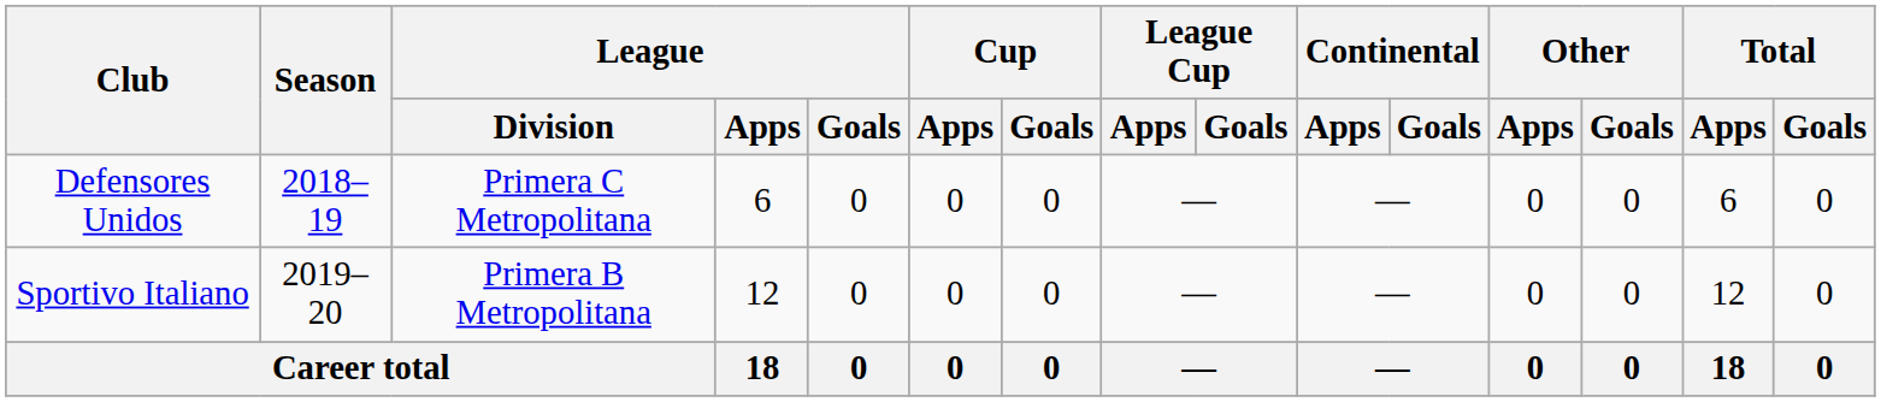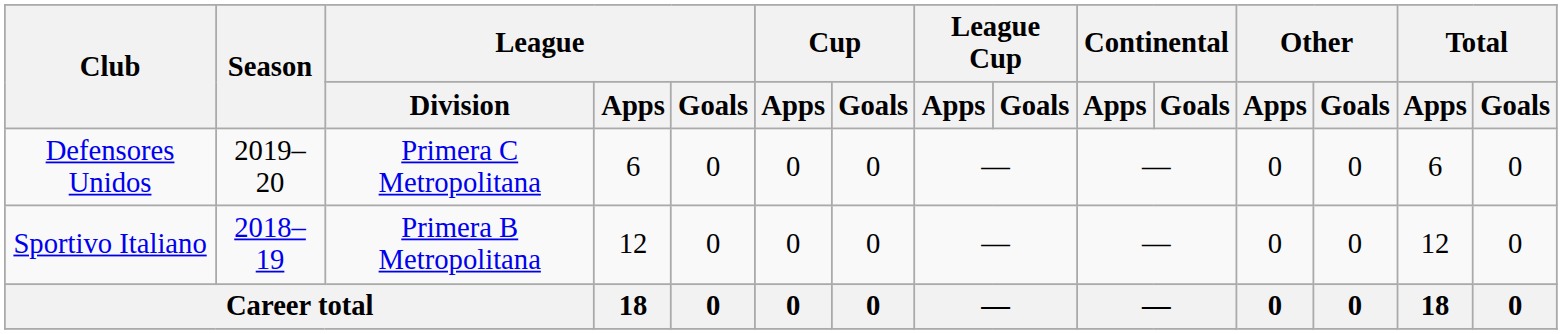Defensores Unidos | Season: 2018–19 -> 2019–20
Sportivo Italiano | Season: 2019–20 -> 2018–19
